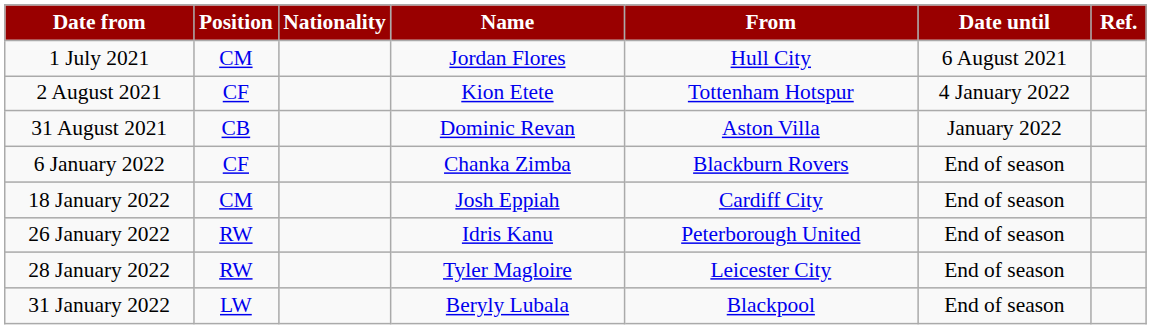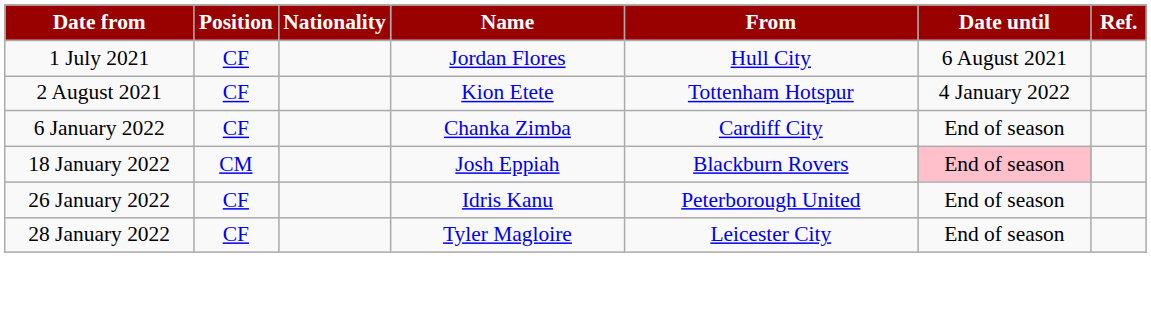1 July 2021 | Position: CM -> CF
- row: 31 August 2021 | CB | Dominic Revan | Aston Villa | January 2022
6 January 2022 | From: Blackburn Rovers -> Cardiff City
18 January 2022 | From: Cardiff City -> Blackburn Rovers
18 January 2022 | Date until: no background -> pink background
26 January 2022 | Position: RW -> CF
28 January 2022 | Position: RW -> CF
- row: 31 January 2022 | LW | Beryly Lubala | Blackpool | End of season
